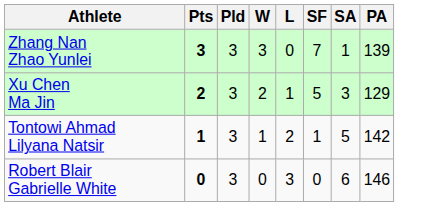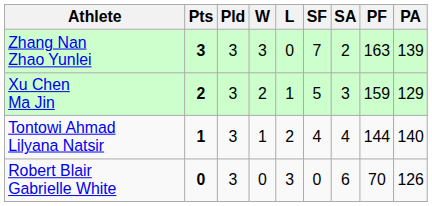+ column: PF | 163 | 159 | 144 | 70
Zhang Nan Zhao Yunlei | SA: 1 -> 2
Tontowi Ahmad Lilyana Natsir | SF: 1 -> 4
Tontowi Ahmad Lilyana Natsir | SA: 5 -> 4
Tontowi Ahmad Lilyana Natsir | PA: 142 -> 140
Robert Blair Gabrielle White | PA: 146 -> 126
